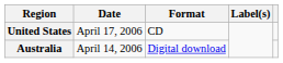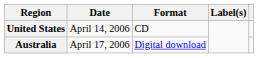United States | Date: April 17, 2006 -> April 14, 2006
Australia | Date: April 14, 2006 -> April 17, 2006
